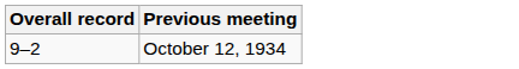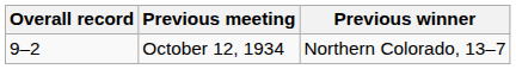+ column: Previous winner | Northern Colorado, 13–7
